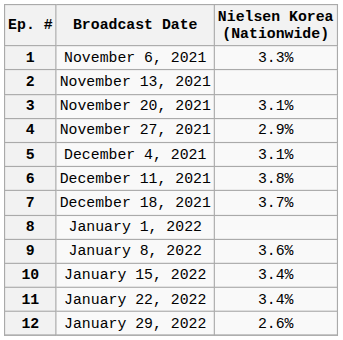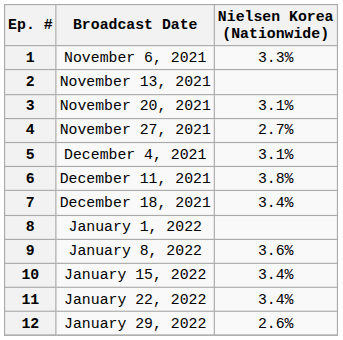4 | Nielsen Korea (Nationwide): 2.9% -> 2.7%
7 | Nielsen Korea (Nationwide): 3.7% -> 3.4%
